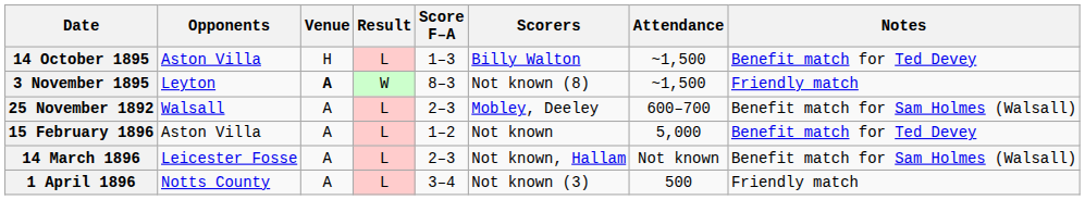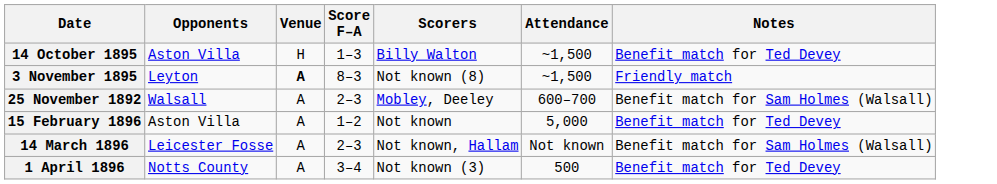- column: Result | L | W | L | L | L | L
1 April 1896 | Notes: Friendly match -> Benefit match for Ted Devey
